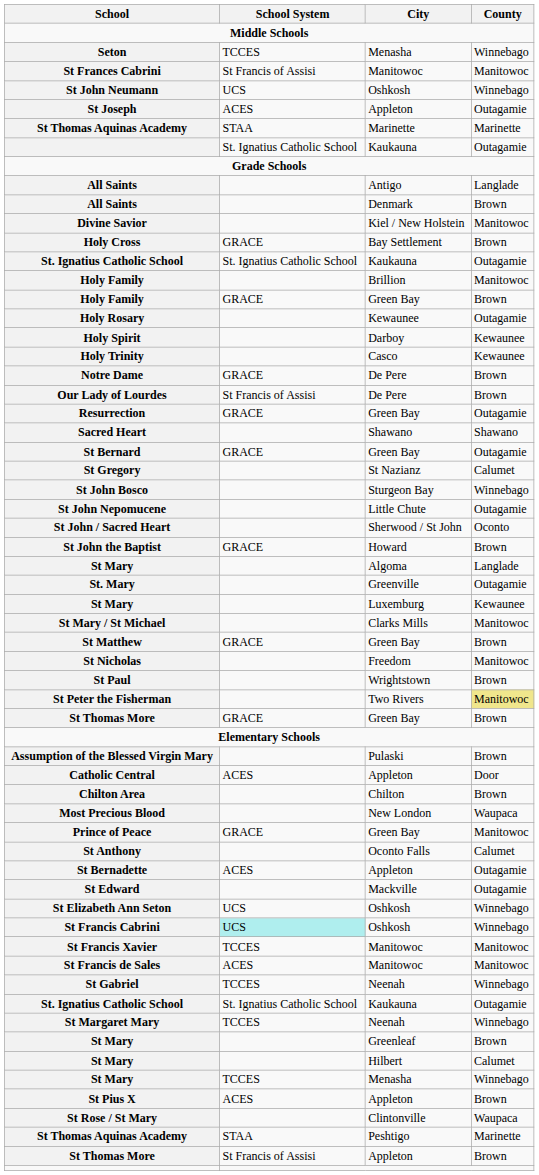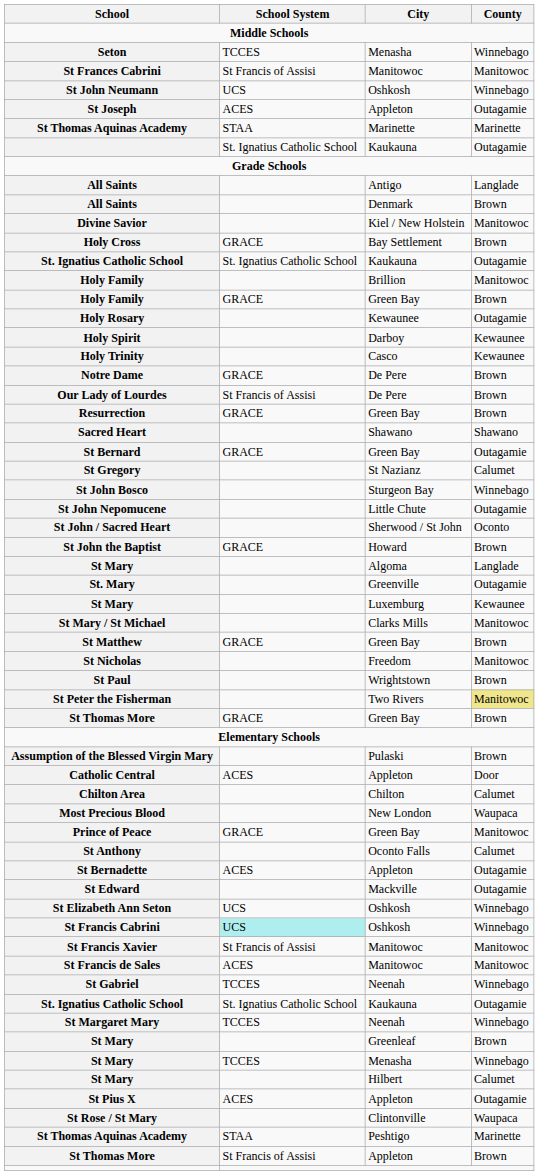Resurrection | County: Outagamie -> Brown
Chilton Area | County: Brown -> Calumet
St Francis Xavier | School System: TCCES -> St Francis of Assisi
rows swapped: St Mary / Hilbert <-> St Mary / Menasha
St Pius X | County: Brown -> Outagamie
